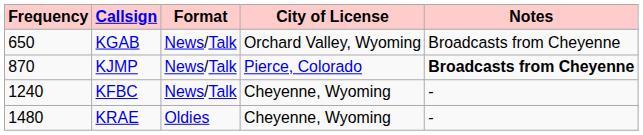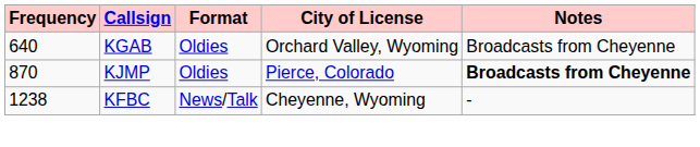KGAB | Frequency: 650 -> 640
KGAB | Format: News/Talk -> Oldies
KJMP | Format: News/Talk -> Oldies
KFBC | Frequency: 1240 -> 1238
- row: 1480 | KRAE | Oldies | Cheyenne, Wyoming | -
